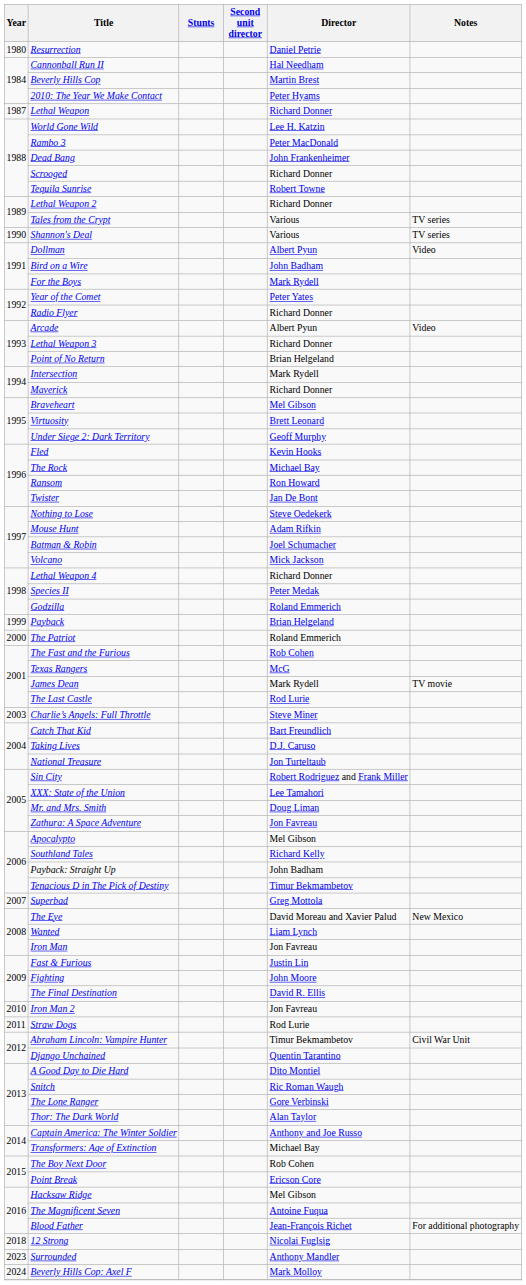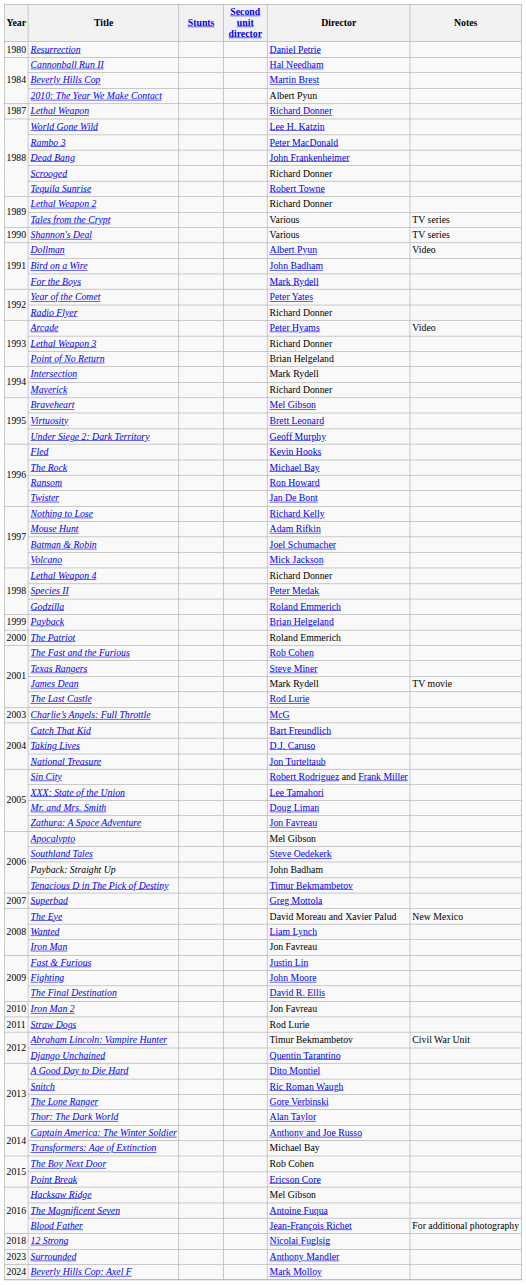2010: The Year We Make Contact | Director: Peter Hyams -> Albert Pyun
Arcade | Director: Albert Pyun -> Peter Hyams
Nothing to Lose | Director: Steve Oedekerk -> Richard Kelly
Texas Rangers | Director: McG -> Steve Miner
Charlie’s Angels: Full Throttle | Director: Steve Miner -> McG
Southland Tales | Director: Richard Kelly -> Steve Oedekerk
